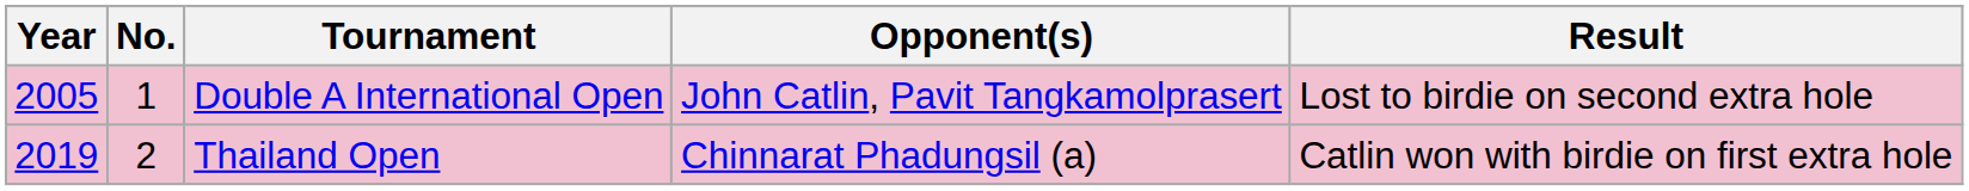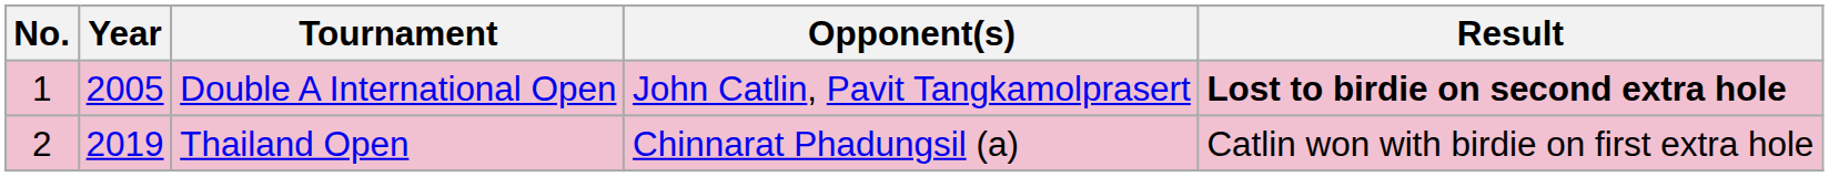columns swapped: No. <-> Year
Double A International Open | Result: normal -> bold
